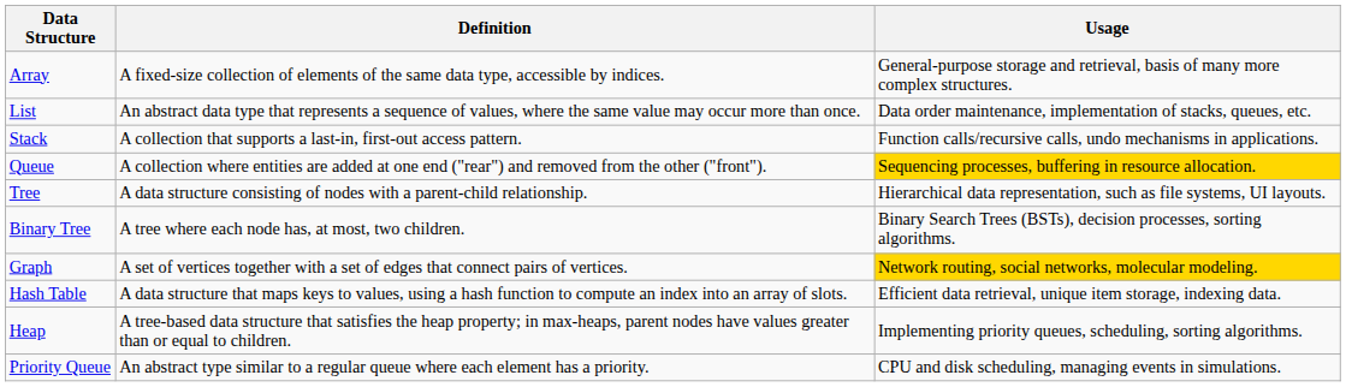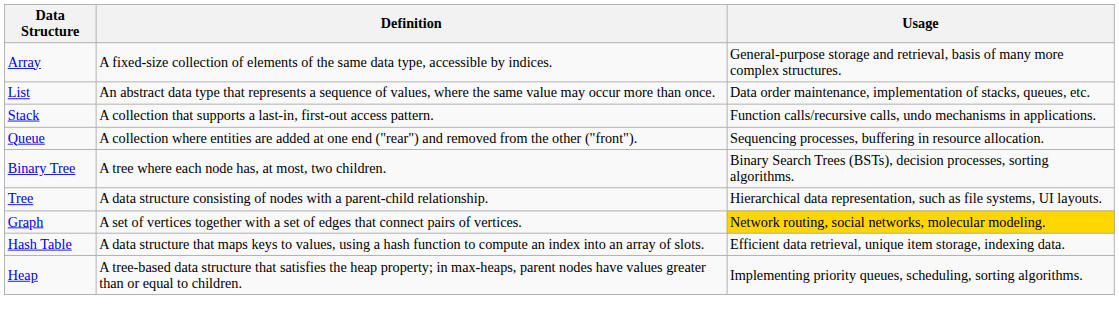Queue | Usage: gold background -> no background
rows swapped: Tree <-> Binary Tree
- row: Priority Queue | An abstract type similar to a regular queue where each element has a priority. | CPU and disk scheduling, managing events in simulations.
